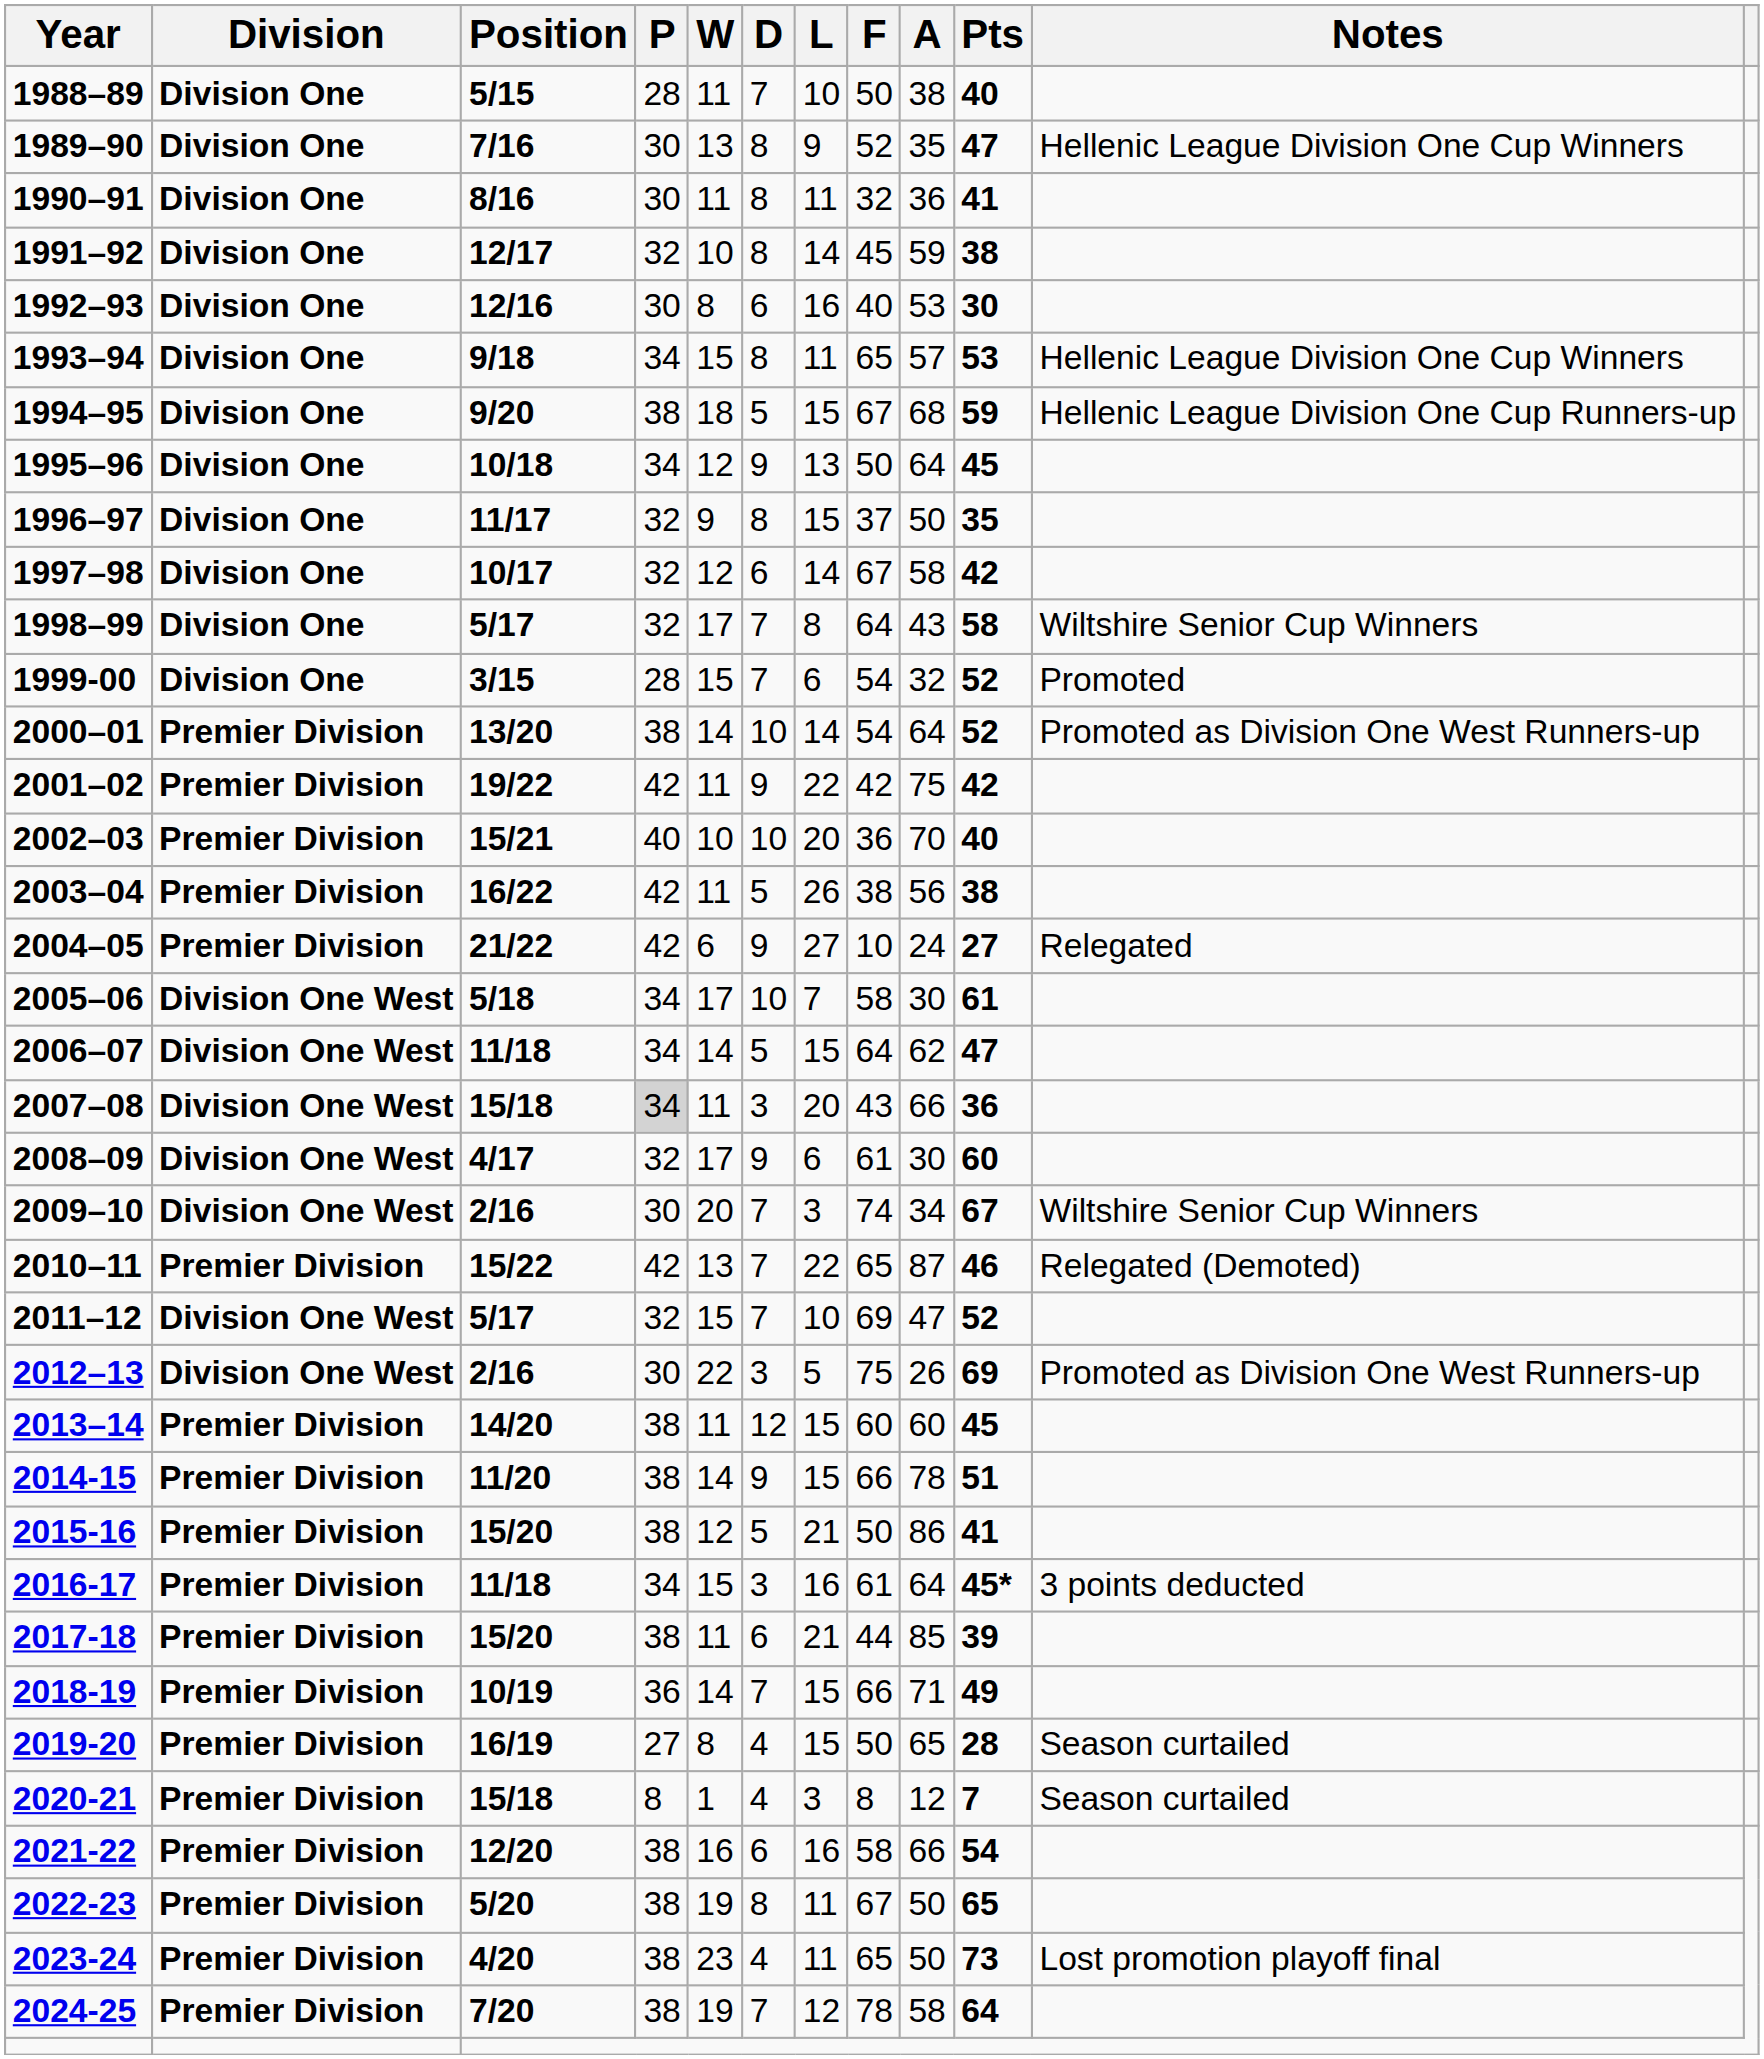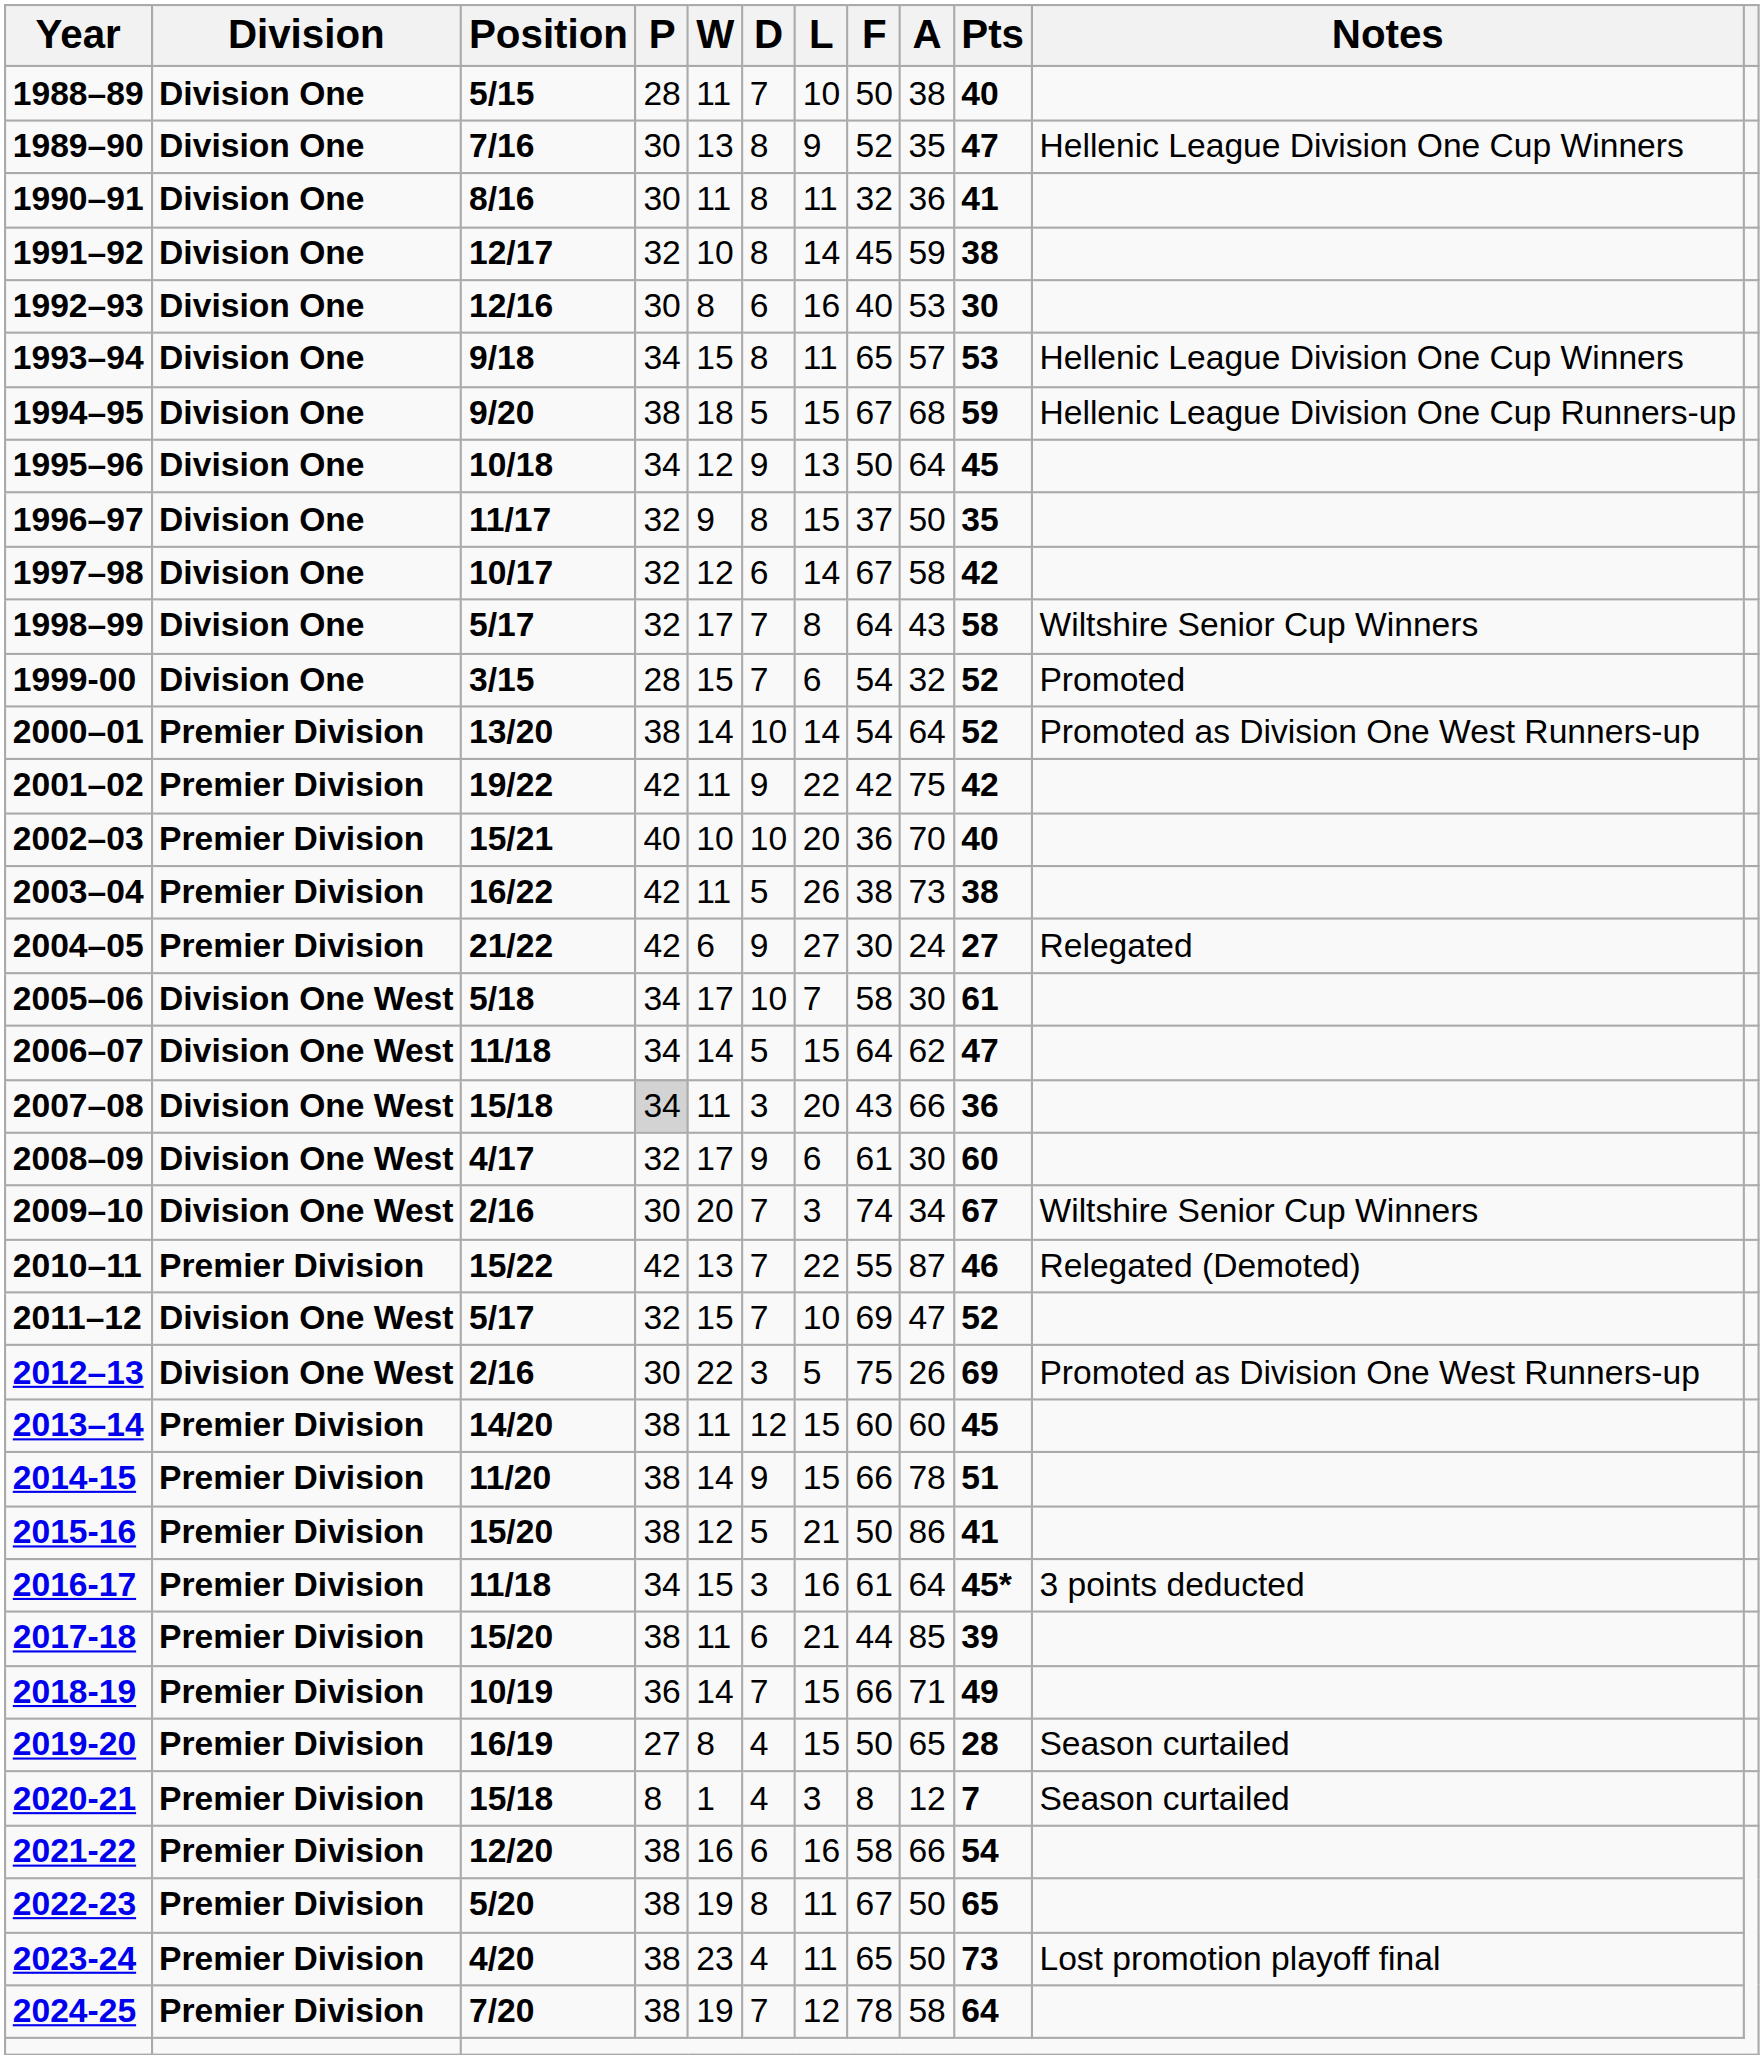2003–04 | A: 56 -> 73
2004–05 | F: 10 -> 30
2010–11 | F: 65 -> 55
